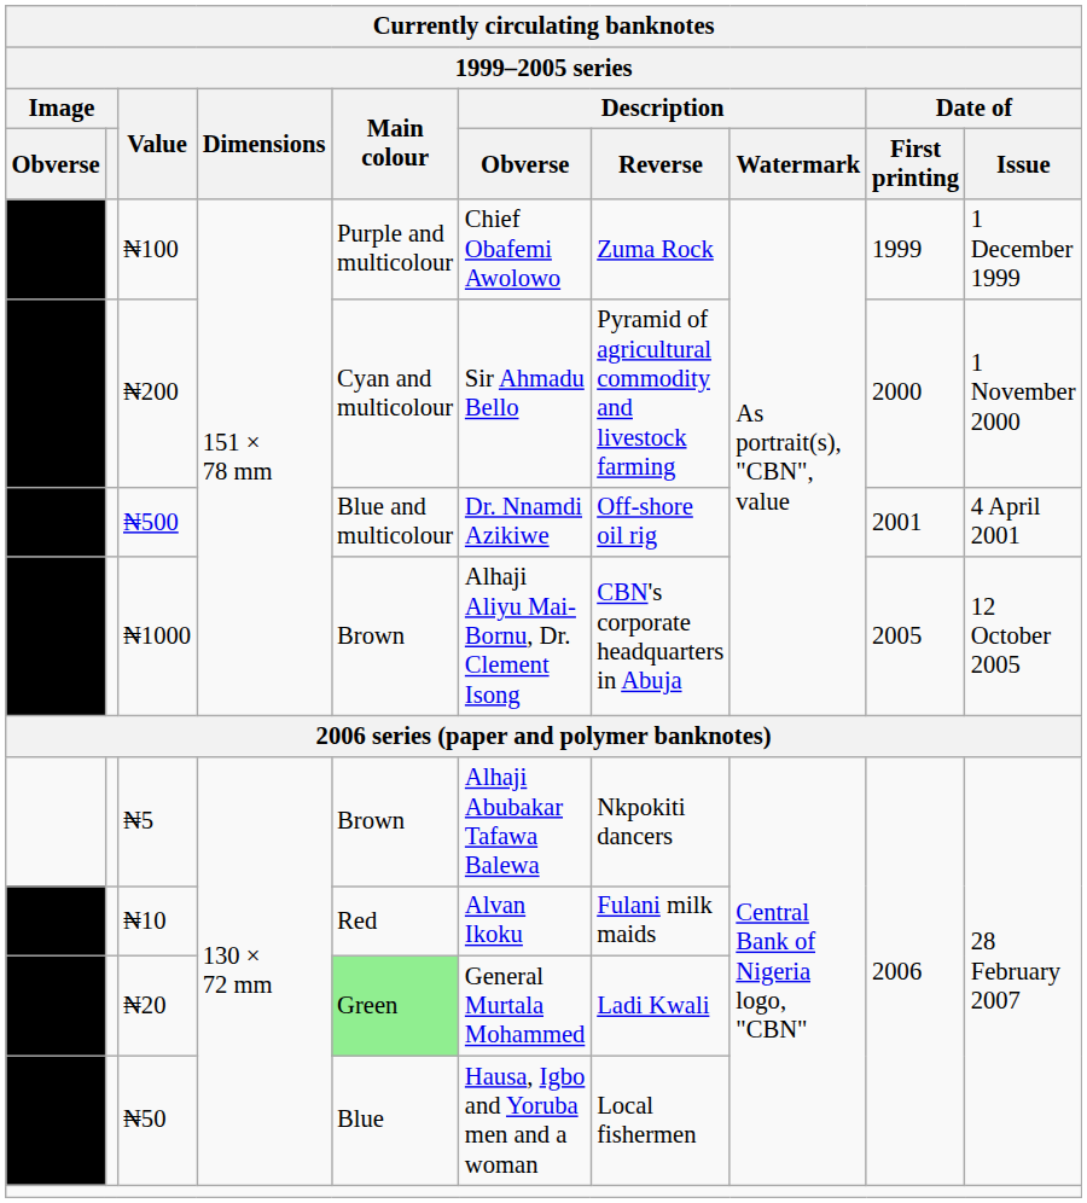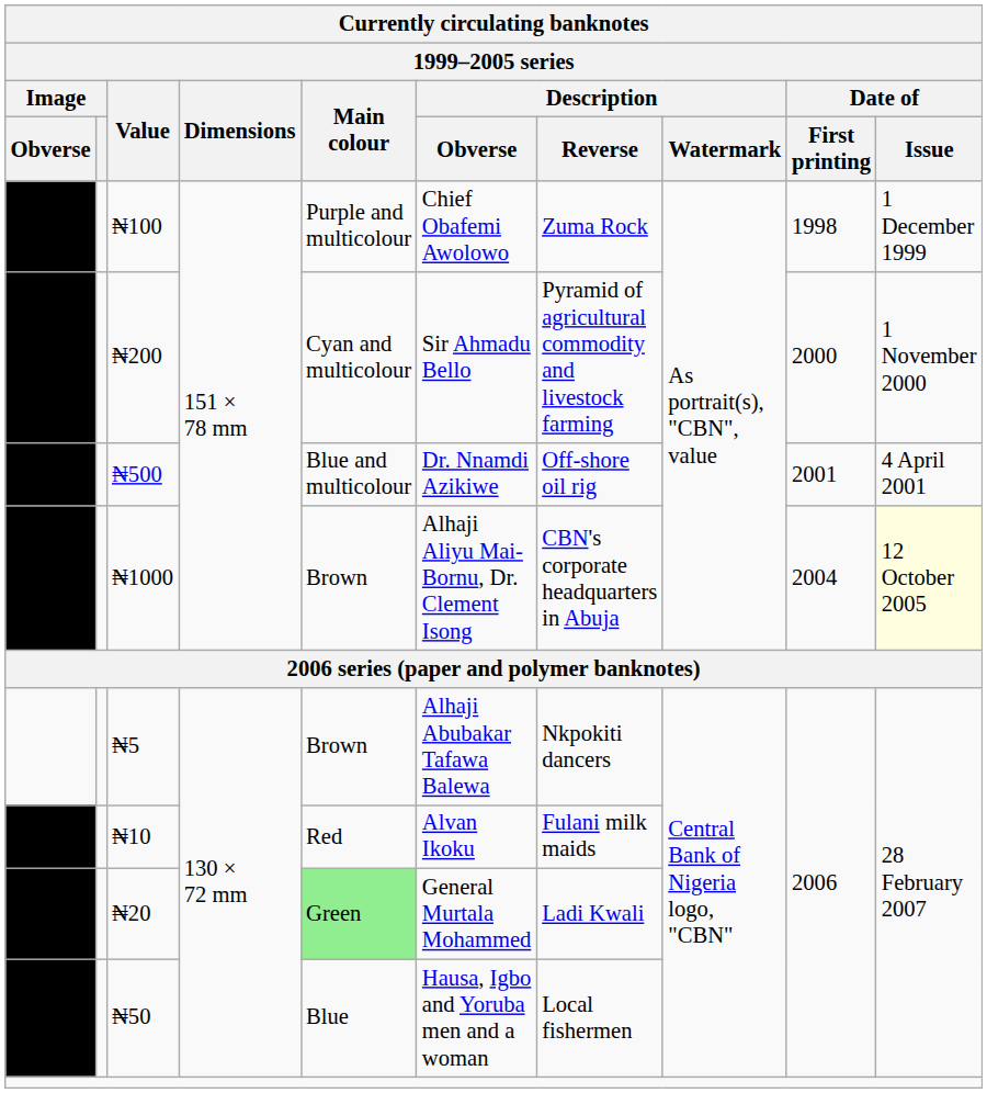₦100 | Date of / First printing: 1999 -> 1998
₦1000 | Date of / First printing: 2005 -> 2004
₦1000 | Date of / Issue: no background -> lightyellow background
